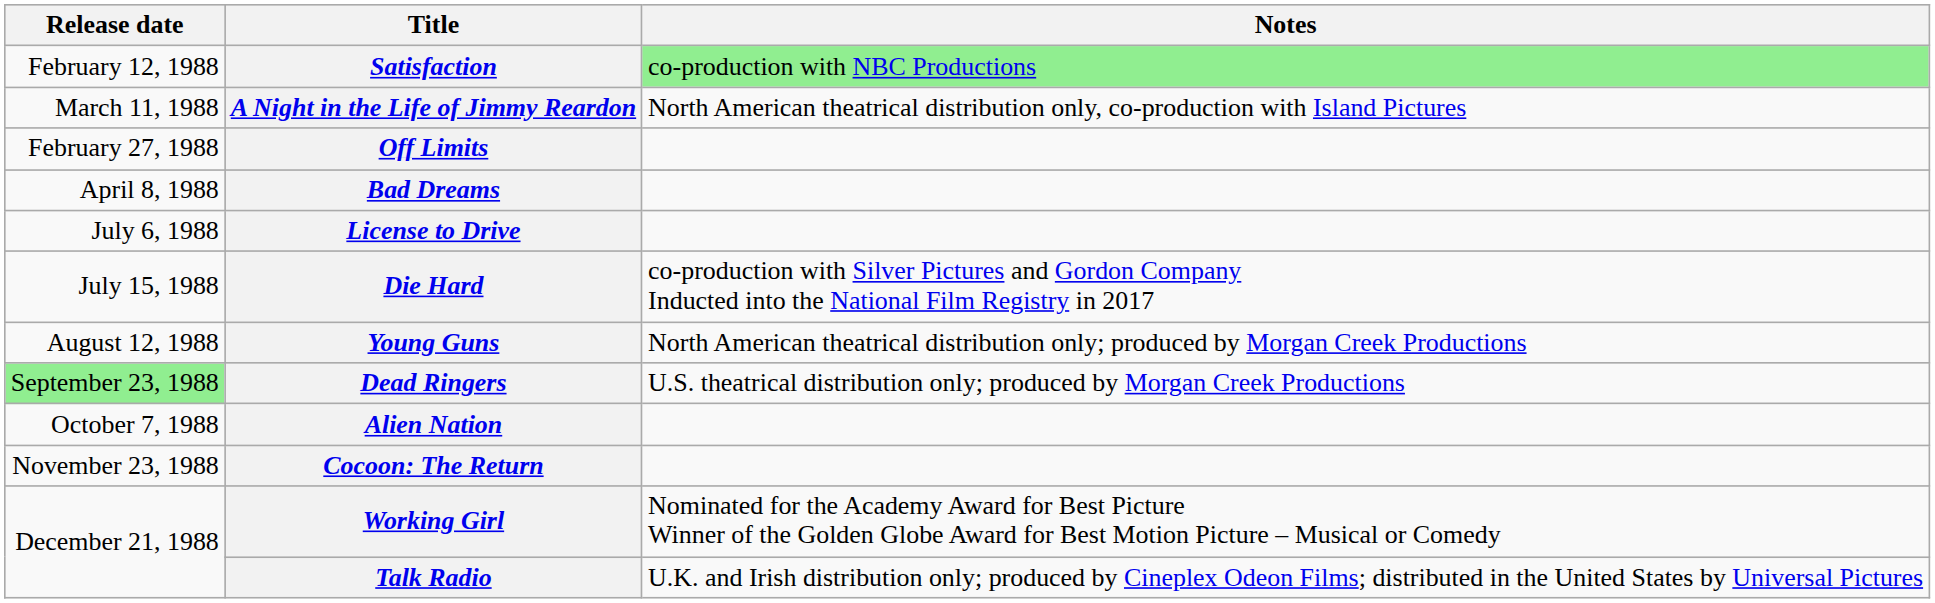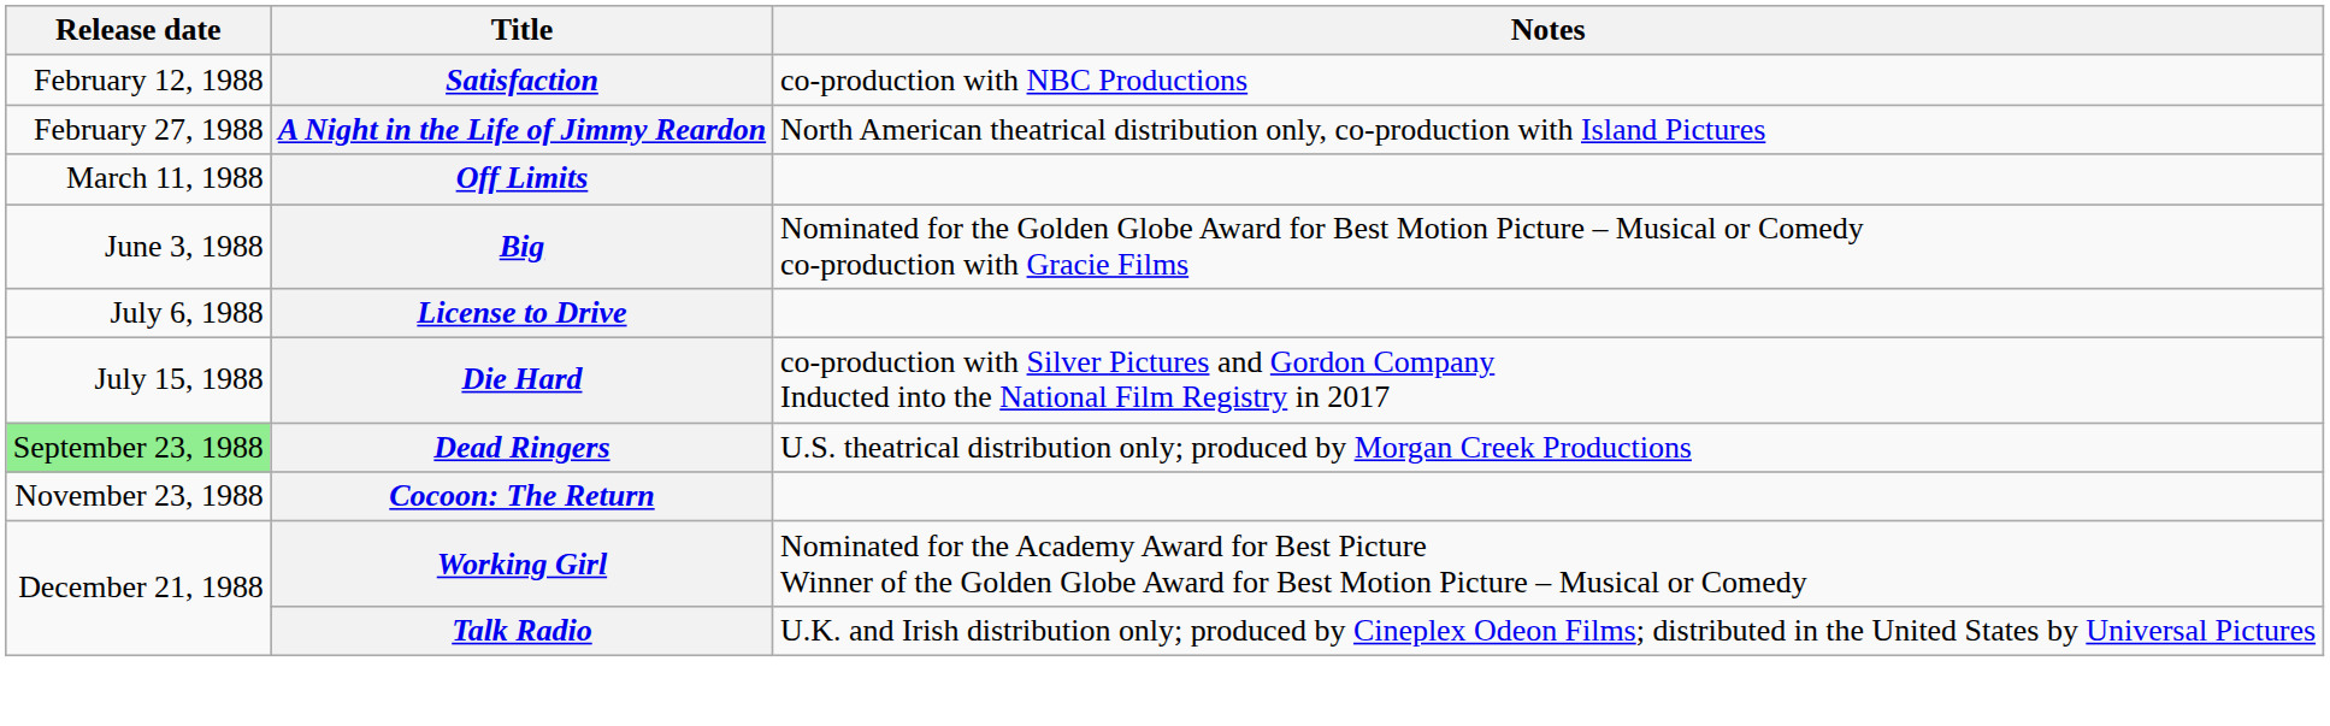Satisfaction | Notes: lightgreen background -> no background
A Night in the Life of Jimmy Reardon | Release date: March 11, 1988 -> February 27, 1988
Off Limits | Release date: February 27, 1988 -> March 11, 1988
- row: April 8, 1988 | Bad Dreams
+ row: June 3, 1988 | Big | Nominated for the Golden Globe Award for Best Motion Picture – Musical or Comedy co-production with Gracie Films
- row: August 12, 1988 | Young Guns | North American theatrical distribution only; produced by Morgan Creek Productions
- row: October 7, 1988 | Alien Nation
